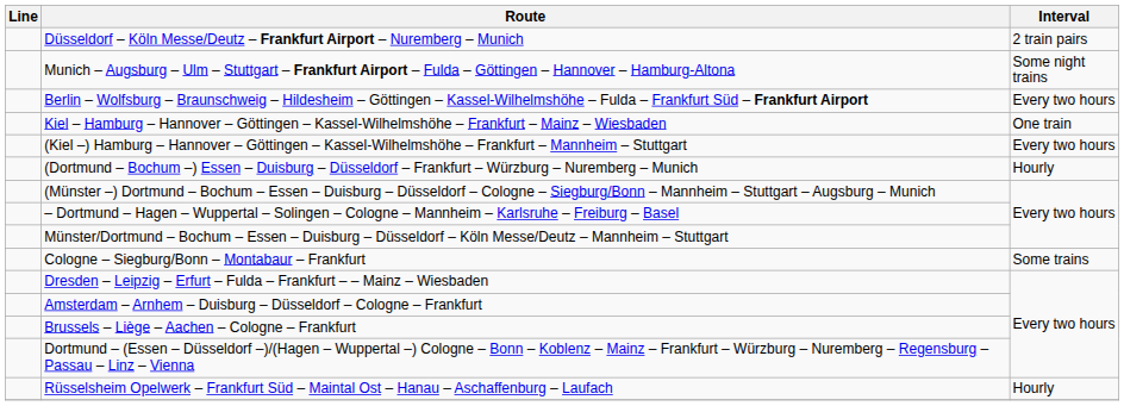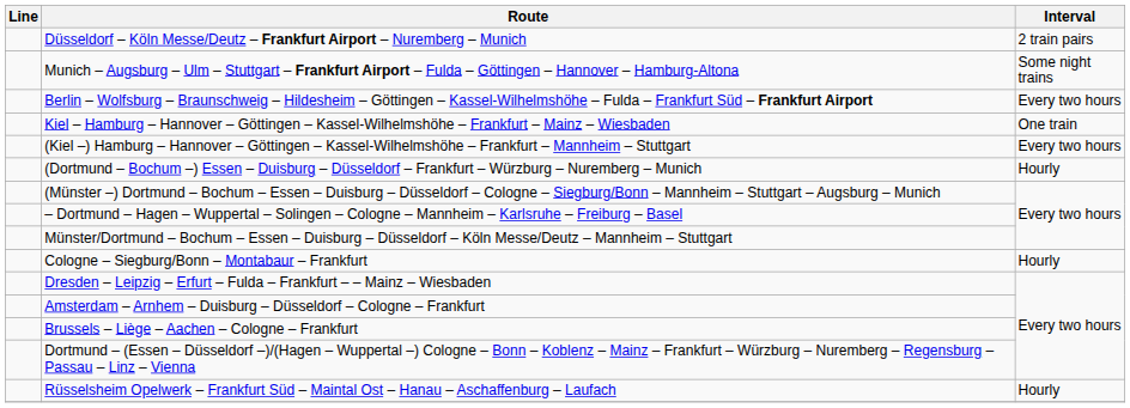Cologne – Siegburg/Bonn – Montabaur – Frankfurt | Interval: Some trains -> Hourly
